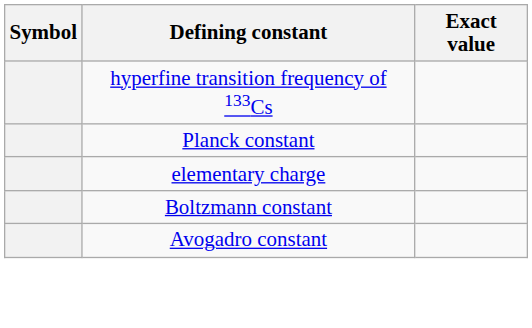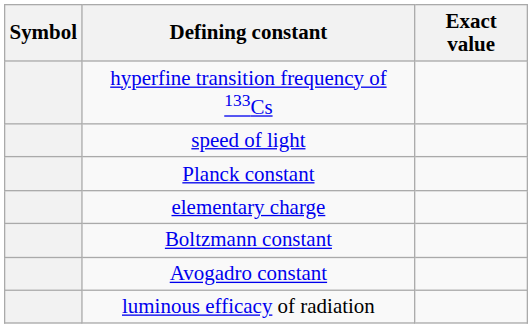+ row: speed of light
+ row: luminous efficacy of radiation
